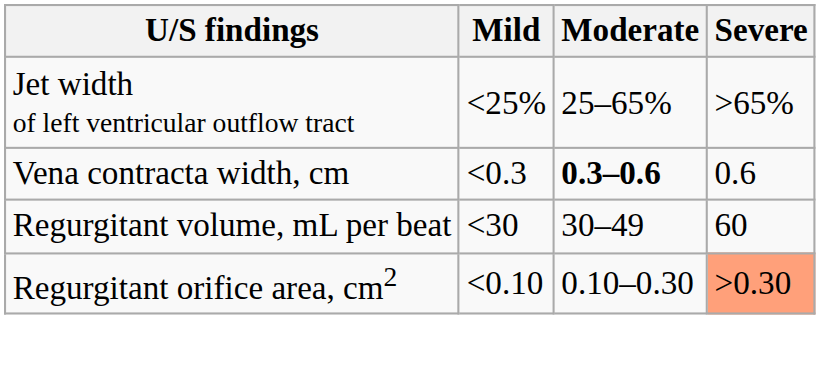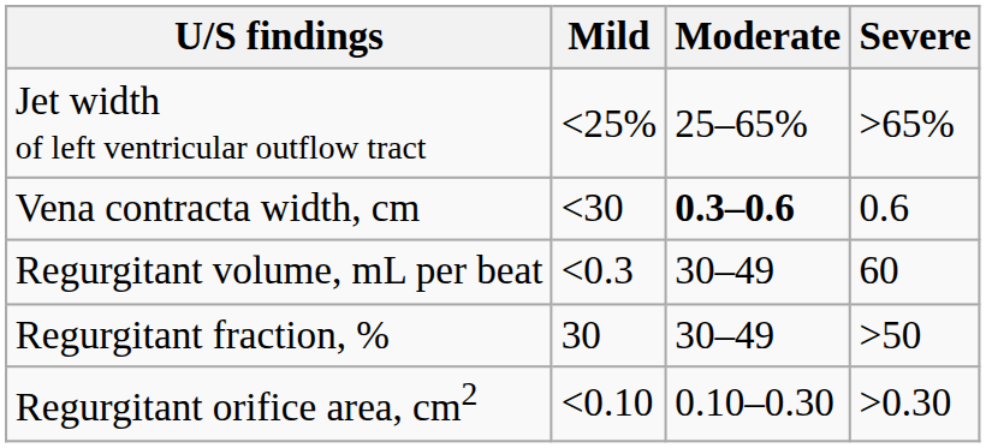Vena contracta width, cm | Mild: <0.3 -> <30
Regurgitant volume, mL per beat | Mild: <30 -> <0.3
+ row: Regurgitant fraction, % | 30 | 30–49 | >50
Regurgitant orifice area, cm2 | Severe: lightsalmon background -> no background
